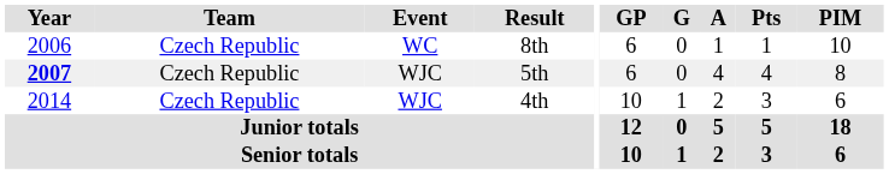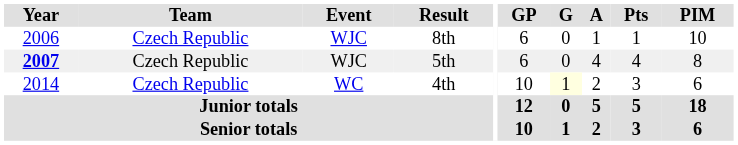8th | Event: WC -> WJC
4th | Event: WJC -> WC
4th | G: no background -> lightyellow background
